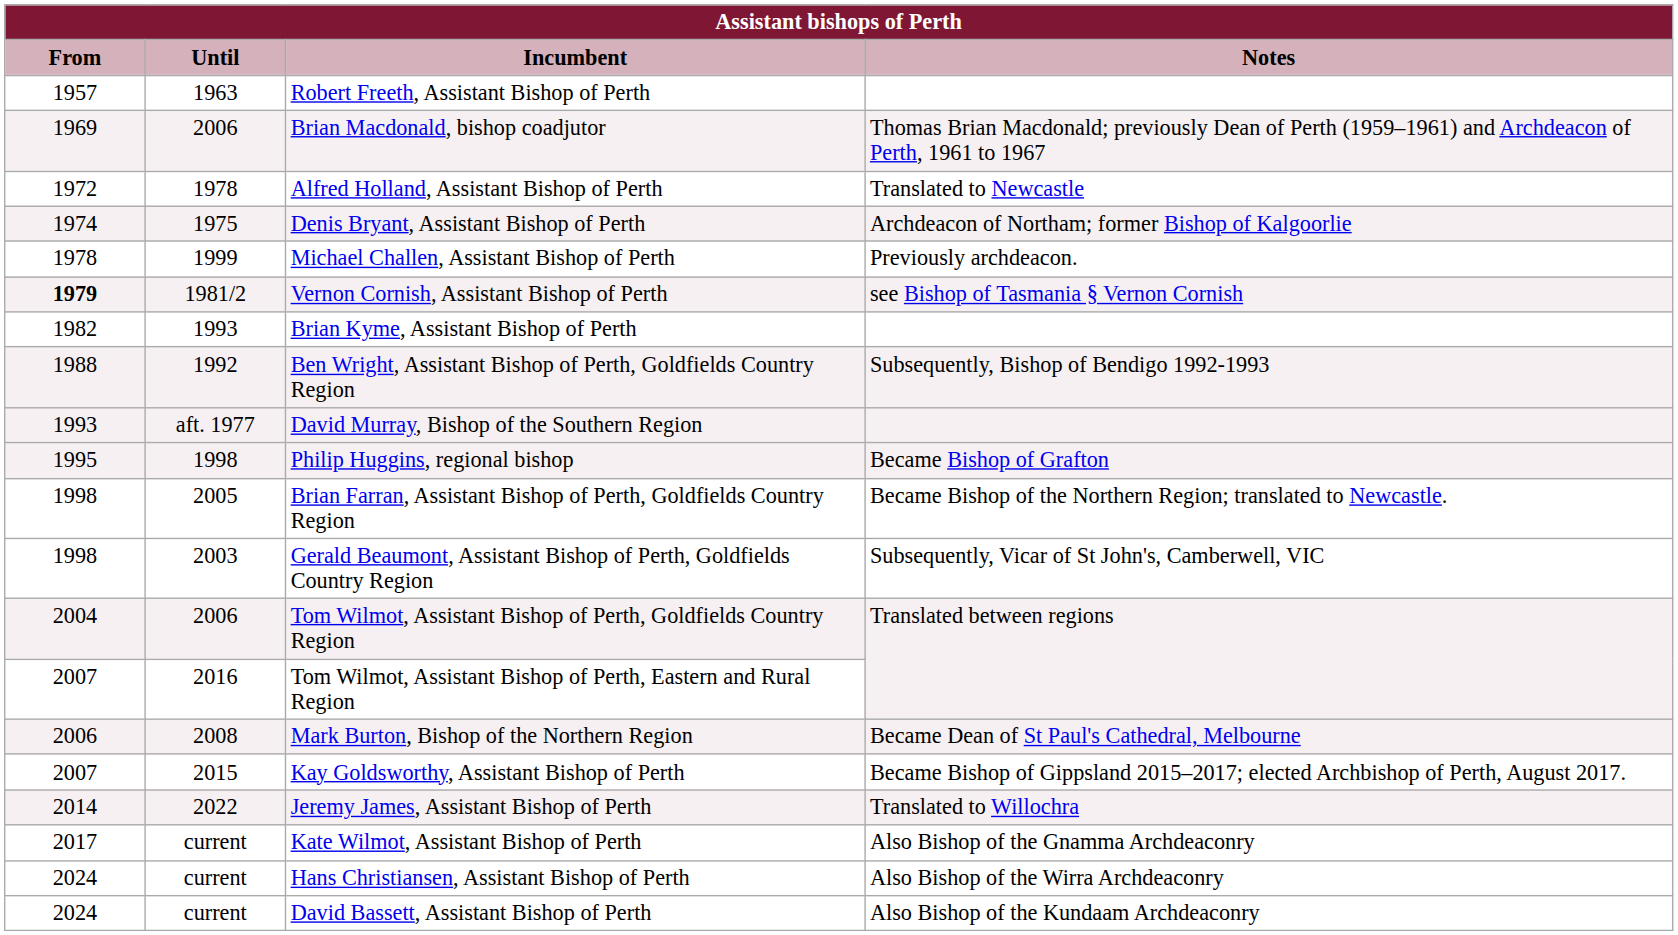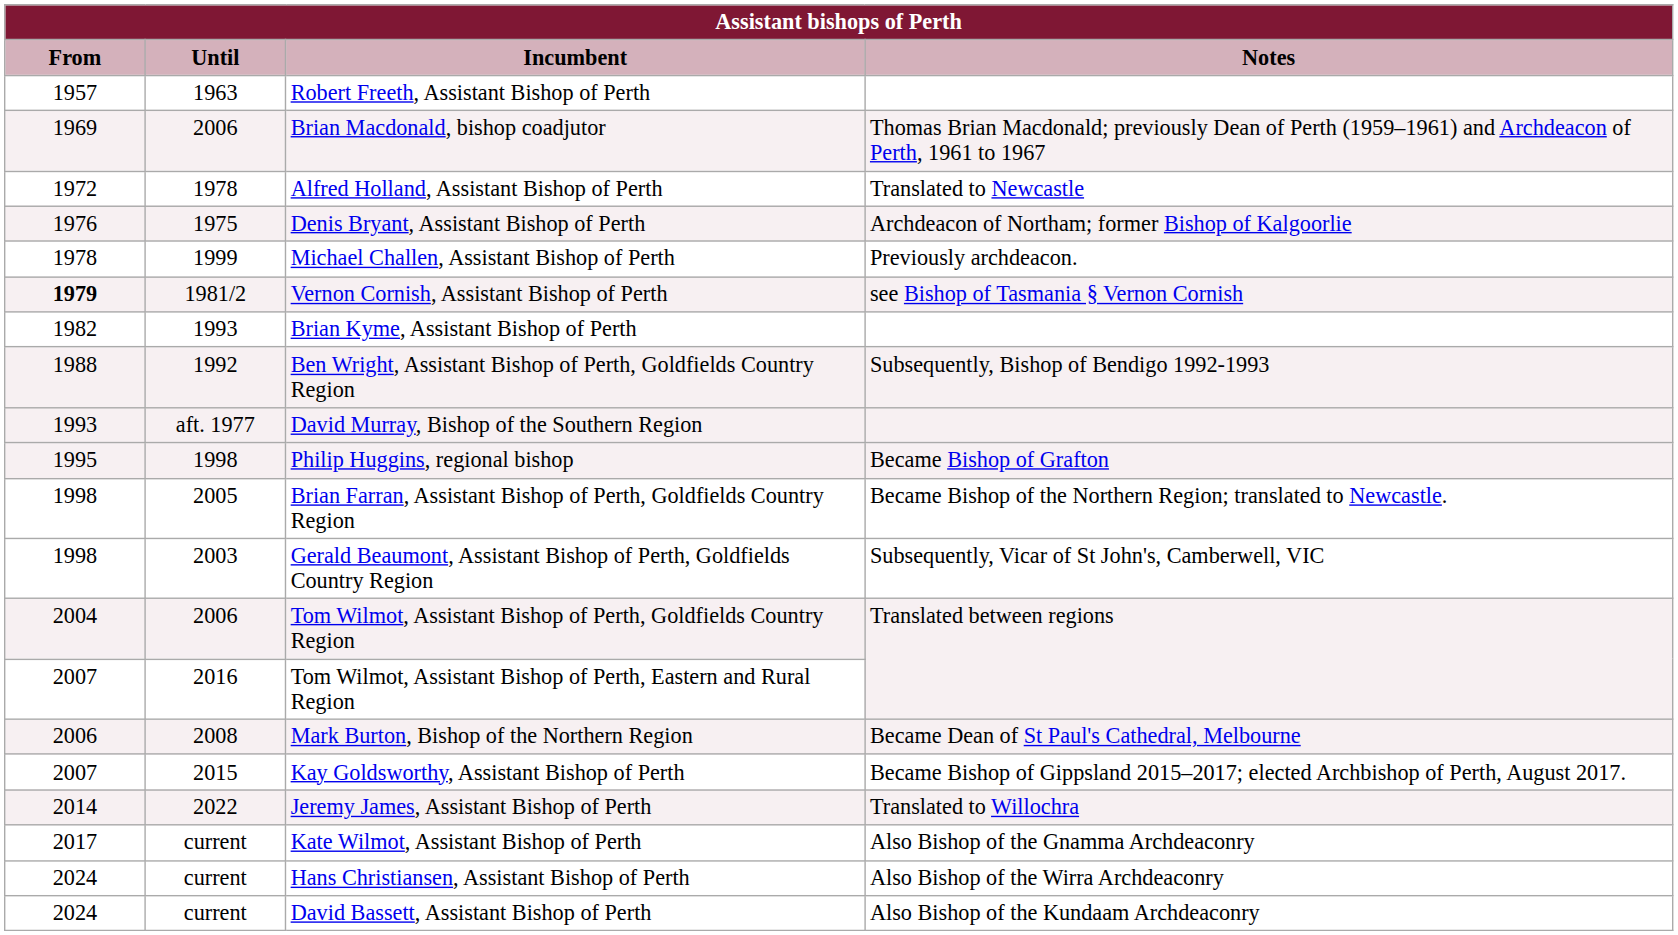Denis Bryant, Assistant Bishop of Perth | From: 1974 -> 1976
